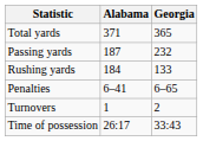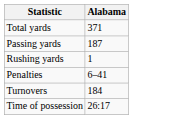- column: Georgia | 365 | 232 | 133 | 6–65 | 2 | 33:43
Rushing yards | Alabama: 184 -> 1
Turnovers | Alabama: 1 -> 184
